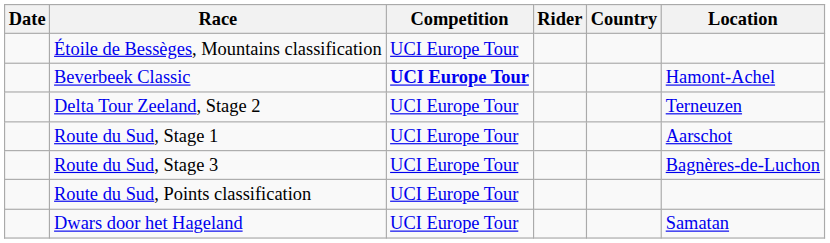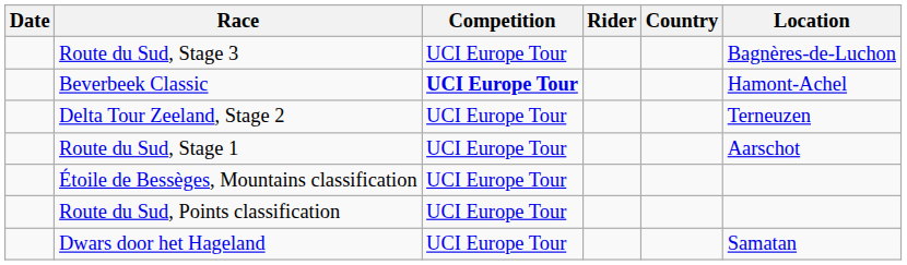rows swapped: Étoile de Bessèges, Mountains classification <-> Route du Sud, Stage 3
